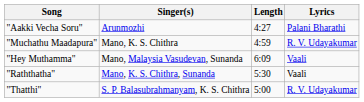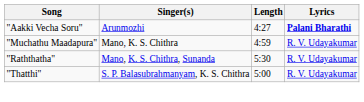"Aakki Vecha Soru" | Lyrics: normal -> bold
- row: "Hey Muthamma" | Mano, Malaysia Vasudevan, Sunanda | 6:09 | Vaali
"Raththatha" | Lyrics: Vaali -> R. V. Udayakumar
